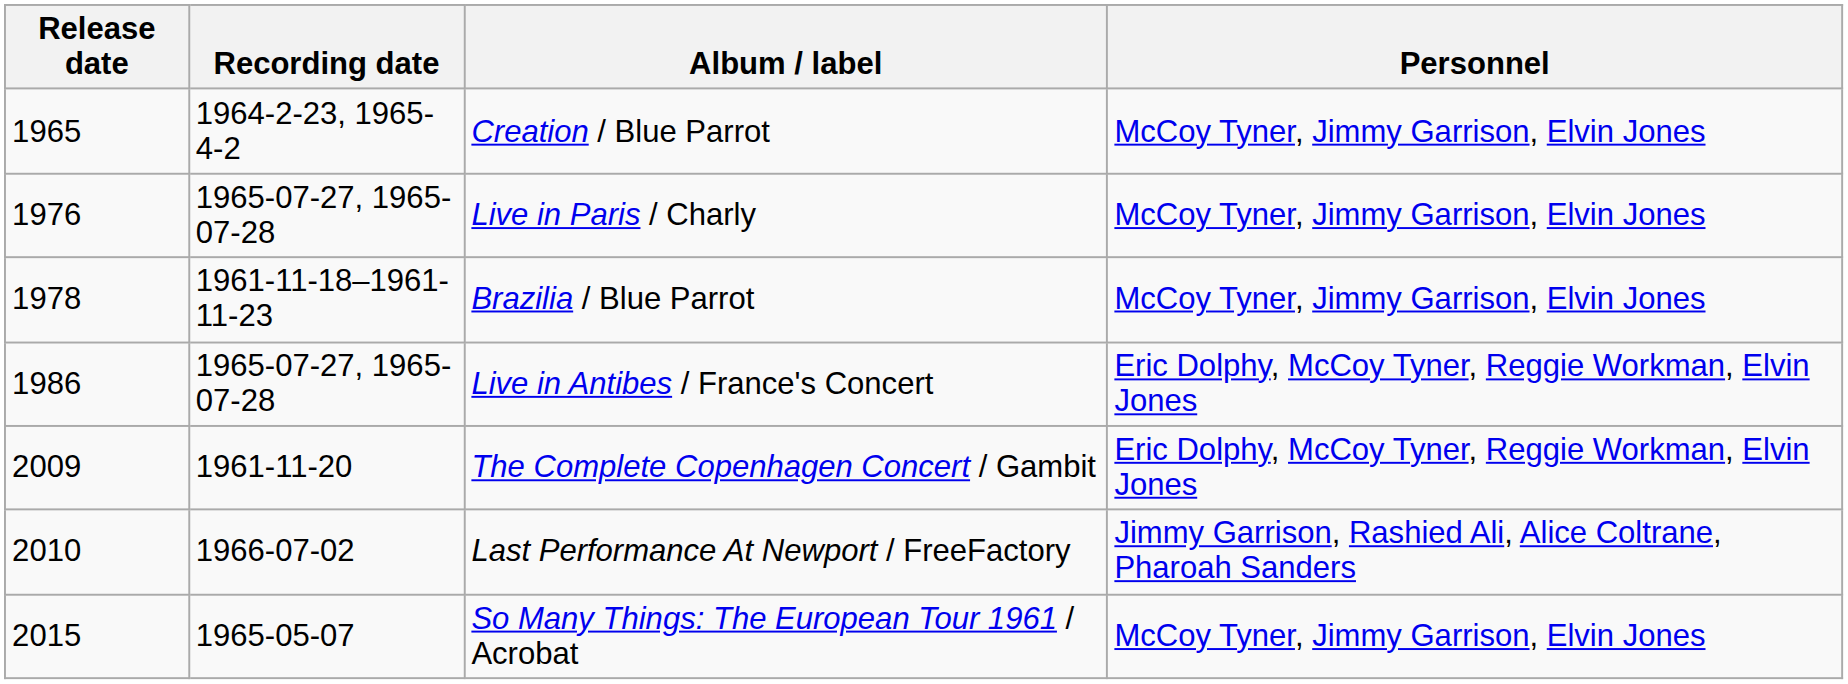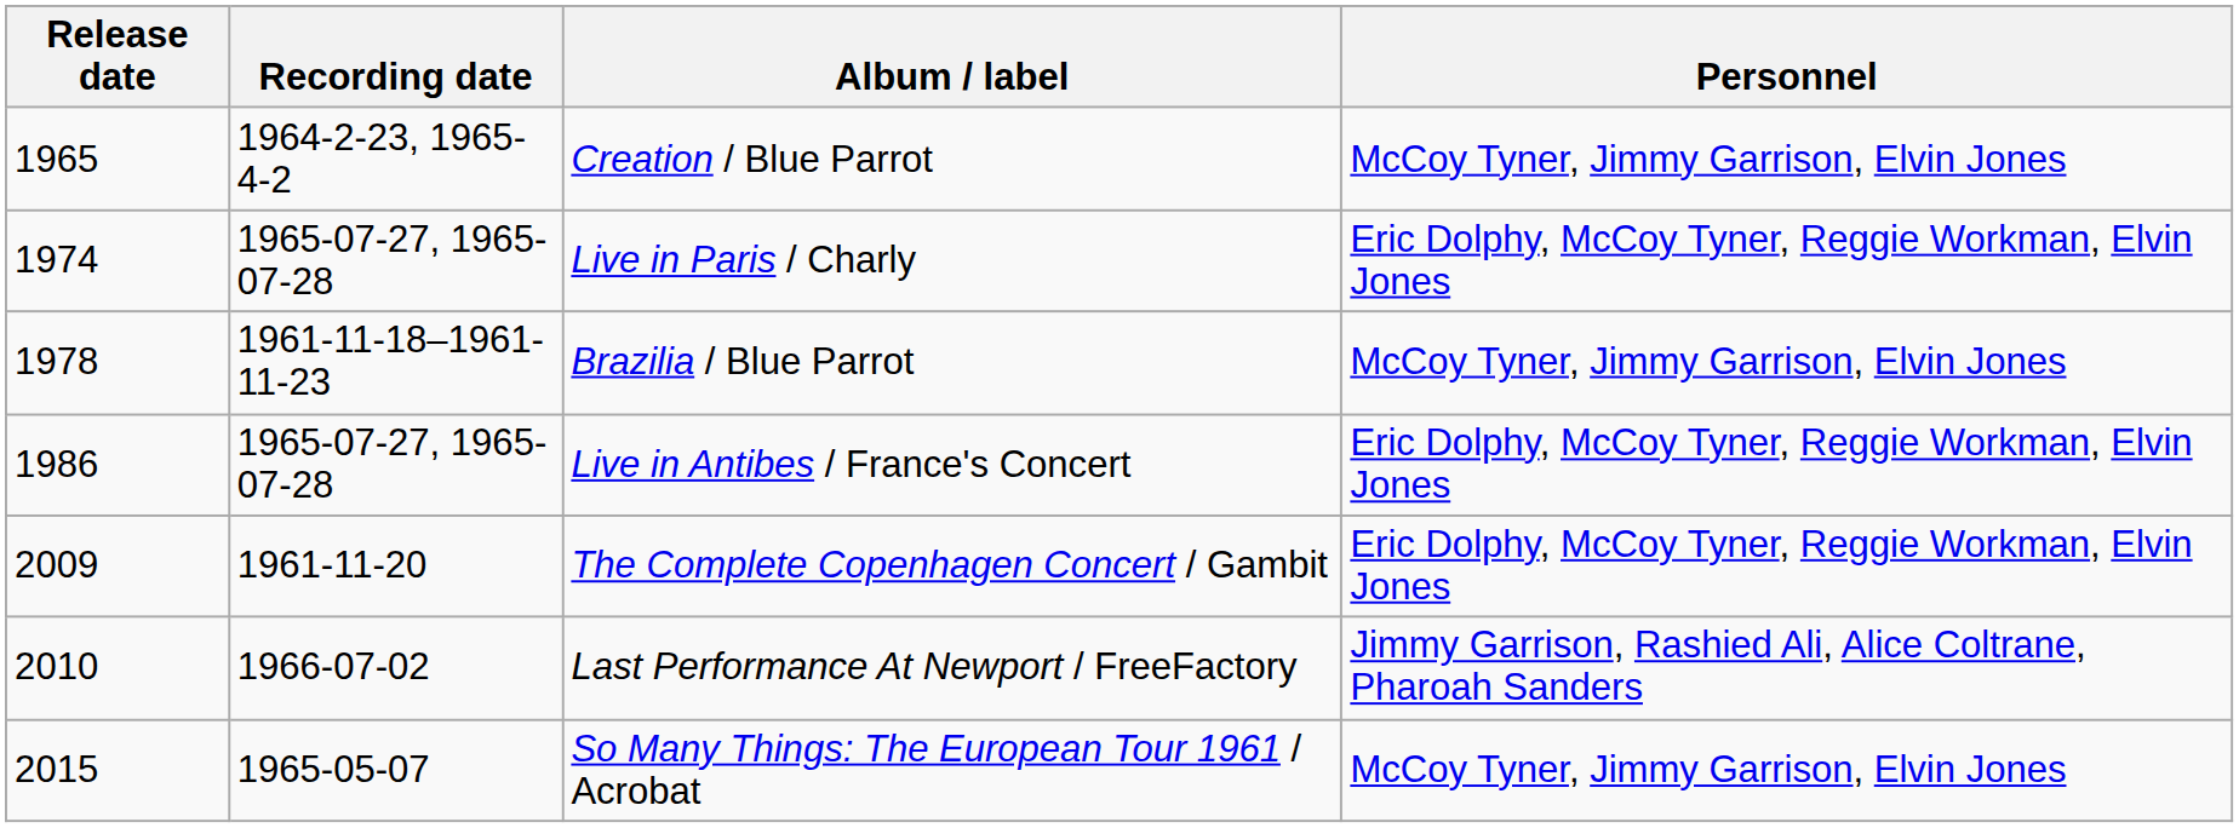Live in Paris / Charly | Release date: 1976 -> 1974
Live in Paris / Charly | Personnel: McCoy Tyner, Jimmy Garrison, Elvin Jones -> Eric Dolphy, McCoy Tyner, Reggie Workman, Elvin Jones
